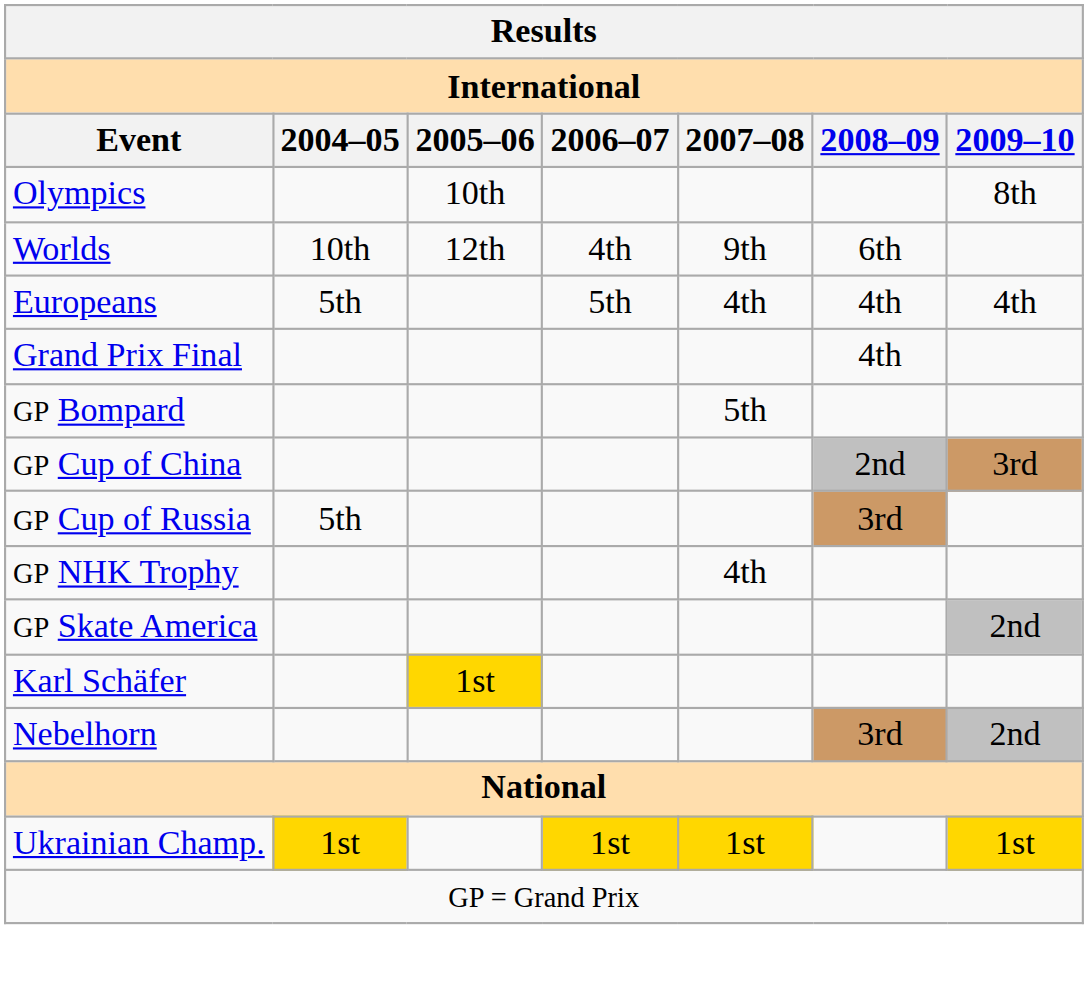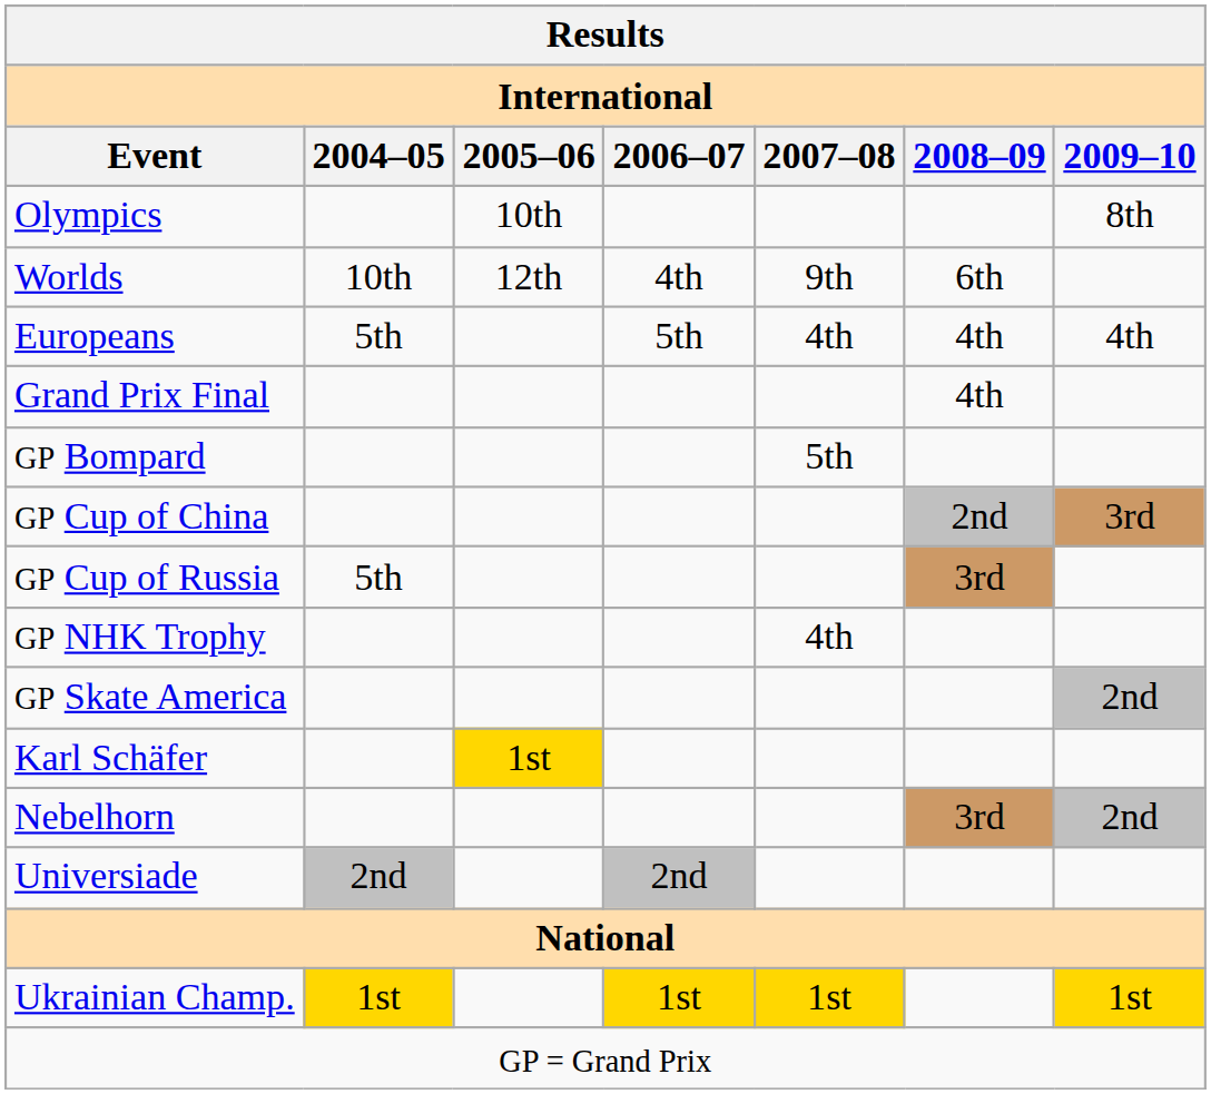+ row: Universiade | 2nd | 2nd
